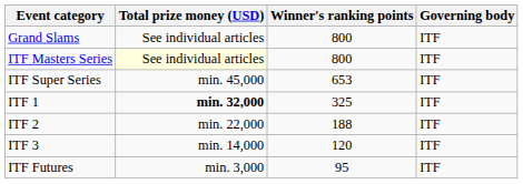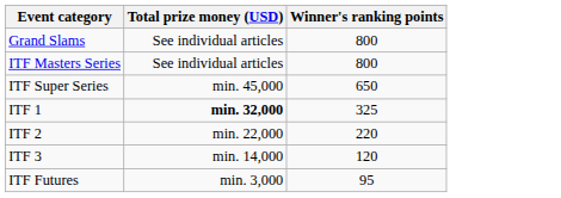- column: Governing body | ITF | ITF | ITF | ITF | ITF | ITF | ITF
ITF Masters Series | Total prize money (USD): lightyellow background -> no background
ITF Super Series | Winner's ranking points: 653 -> 650
ITF 2 | Winner's ranking points: 188 -> 220
